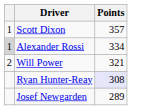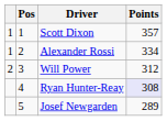+ column: Pos | 1 | 2 | 3 | 4 | 5
Alexander Rossi | column 1: lightgrey background -> no background
Will Power | Points: 321 -> 312
